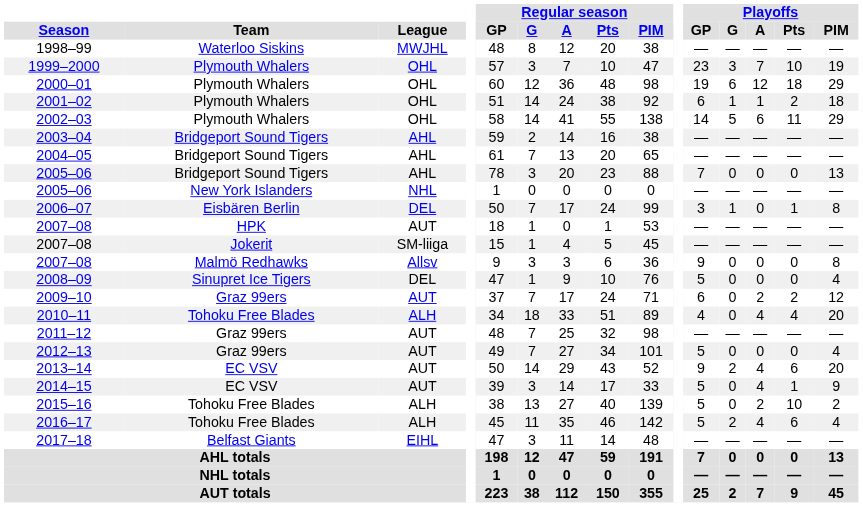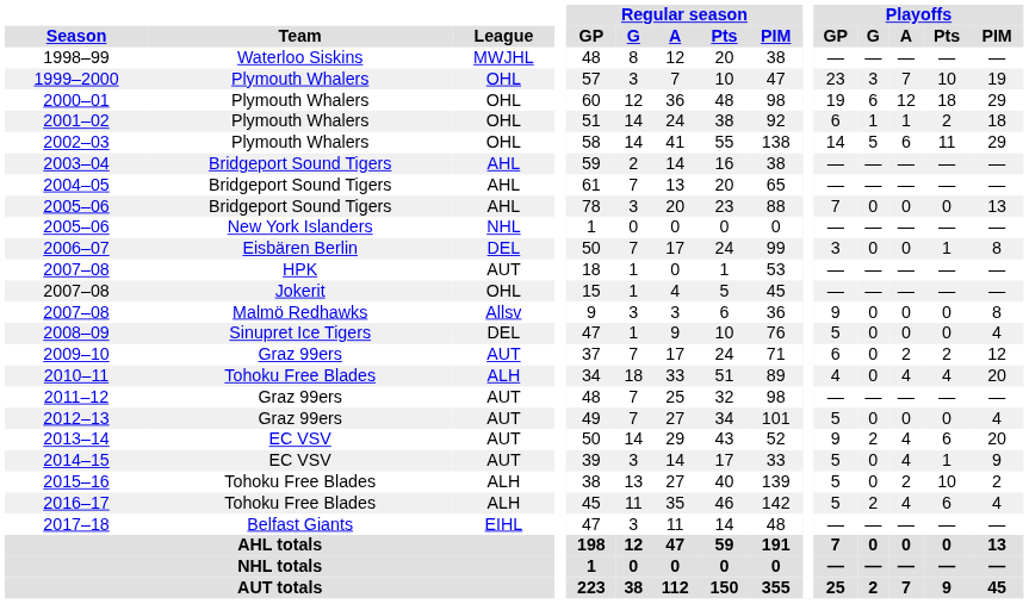2006–07 | Playoffs / G: 1 -> 0
2007–08 / Jokerit | League: SM-liiga -> OHL
